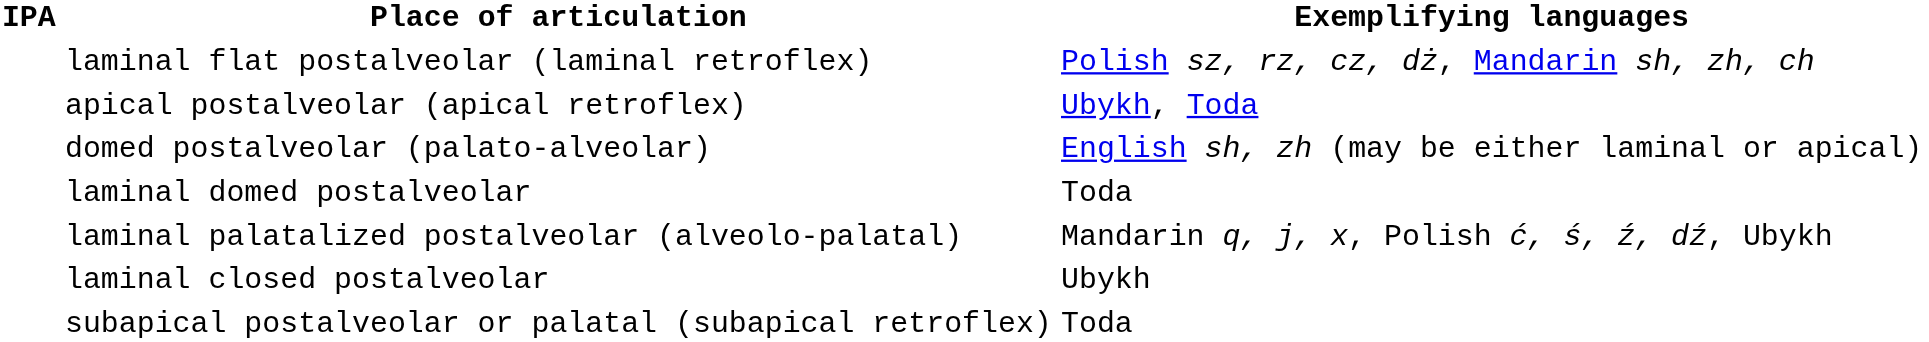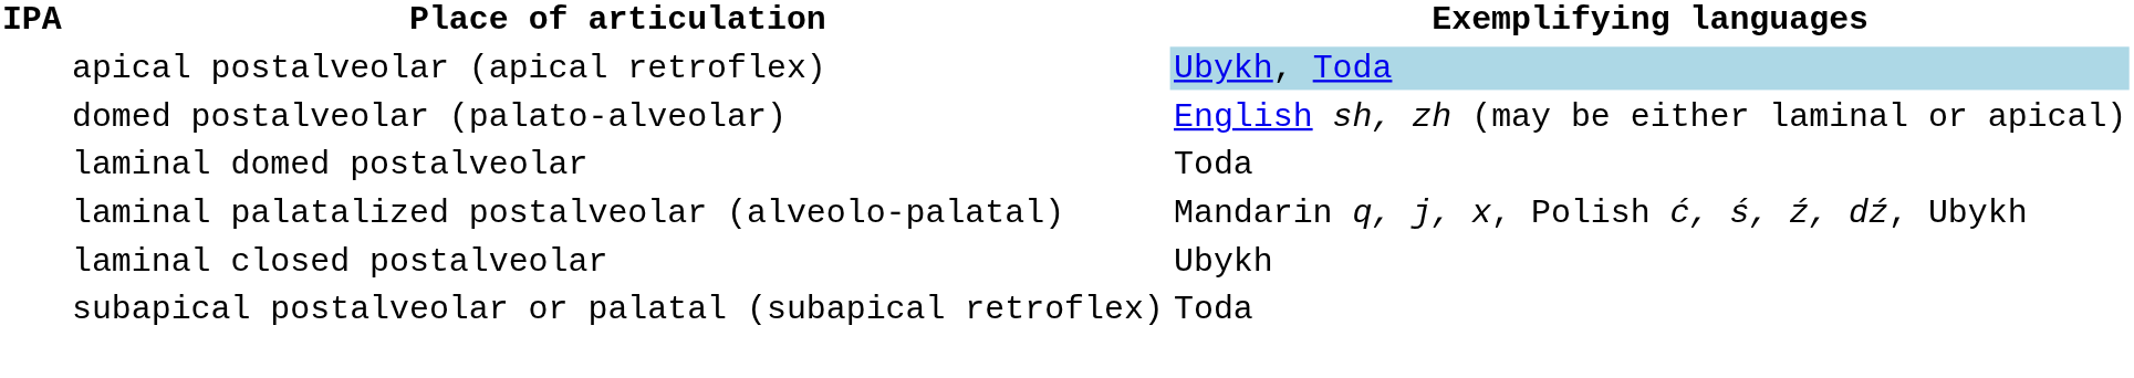- row: laminal flat postalveolar (laminal retroflex) | Polish sz, rz, cz, dż, Mandarin sh, zh, ch
apical postalveolar (apical retroflex) | Exemplifying languages: no background -> lightblue background
